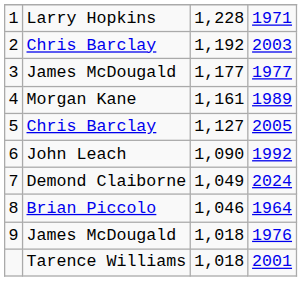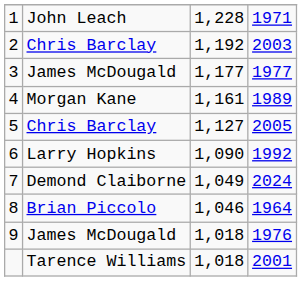1 | column 2: Larry Hopkins -> John Leach
6 | column 2: John Leach -> Larry Hopkins
